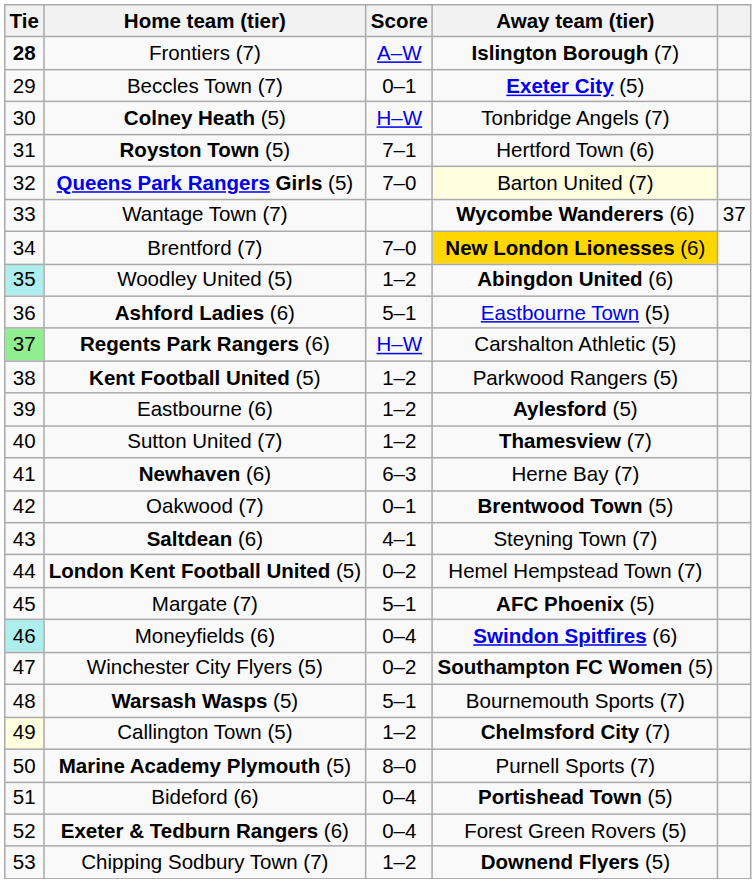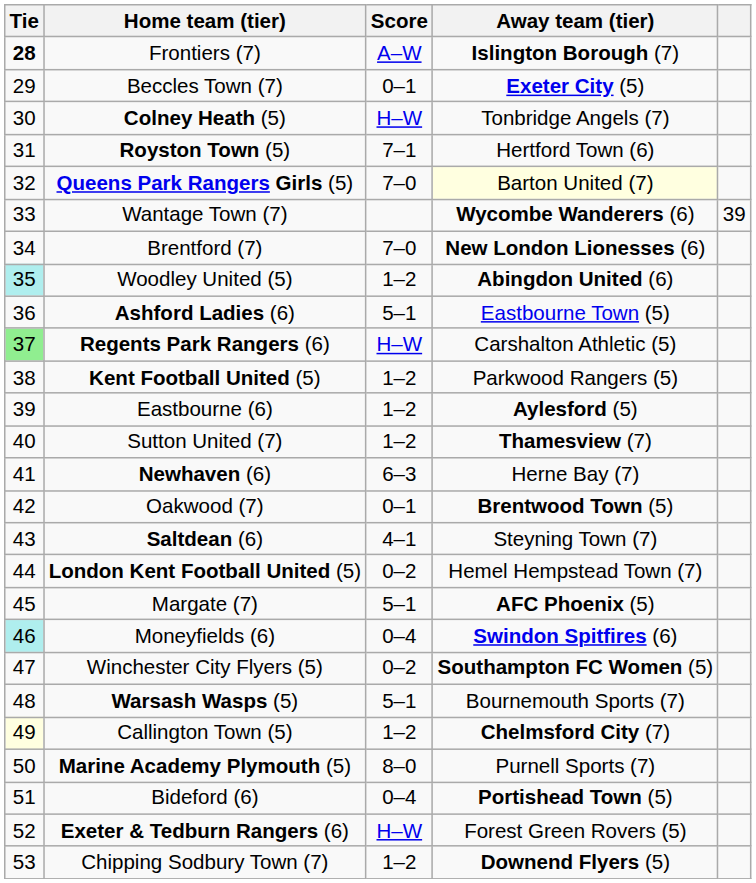Wantage Town (7) | column 5: 37 -> 39
Brentford (7) | Away team (tier): gold background -> no background
Exeter & Tedburn Rangers (6) | Score: 0–4 -> H–W
